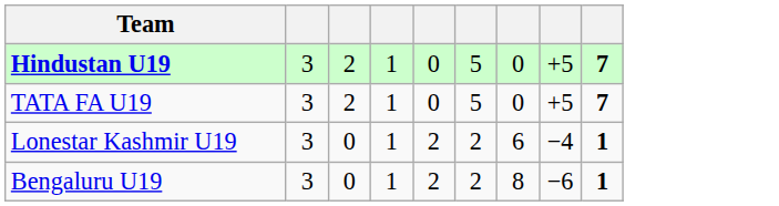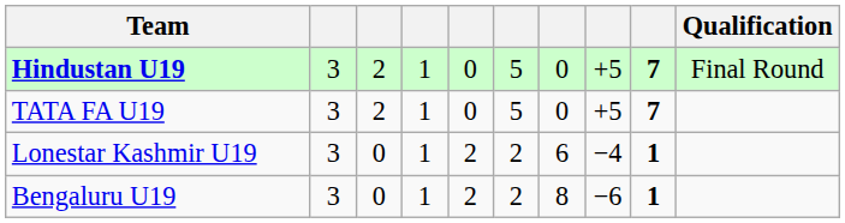+ column: Qualification | Final Round
